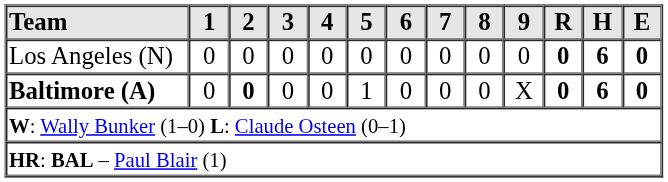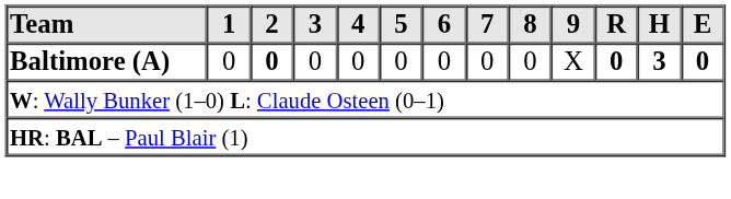- row: Los Angeles (N) | 0 | 0 | 0 | 0 | 0 | 0 | 0 | 0 | 0 | 0 | 6 | 0
Baltimore (A) | 5: 1 -> 0
Baltimore (A) | H: 6 -> 3
